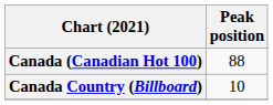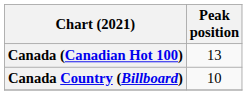Canada (Canadian Hot 100) | Peak position: 88 -> 13
